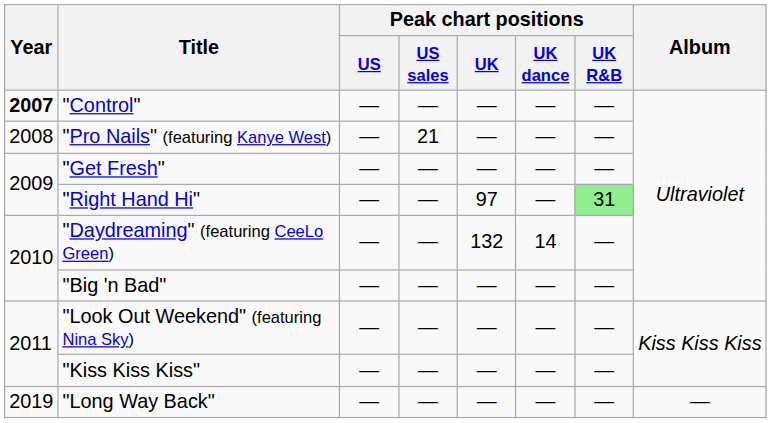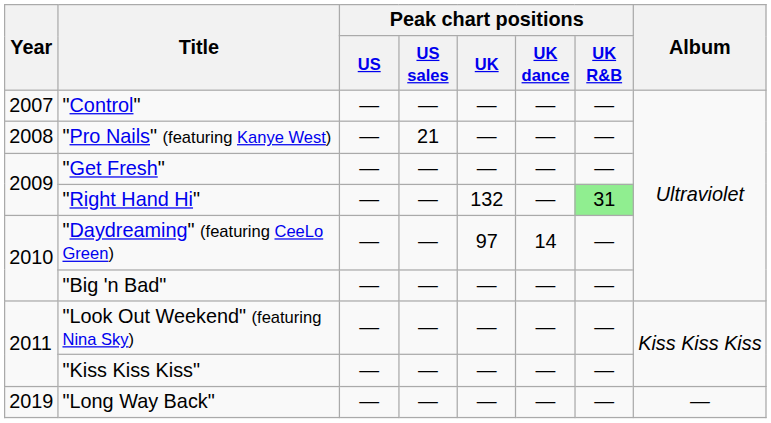"Control" | Year: bold -> normal
"Right Hand Hi" | Peak chart positions / UK: 97 -> 132
"Daydreaming" (featuring CeeLo Green) | Peak chart positions / UK: 132 -> 97
